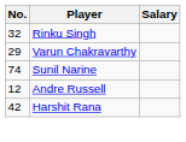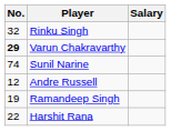Varun Chakravarthy | No.: normal -> bold
+ row: 19 | Ramandeep Singh
Harshit Rana | No.: 42 -> 22
